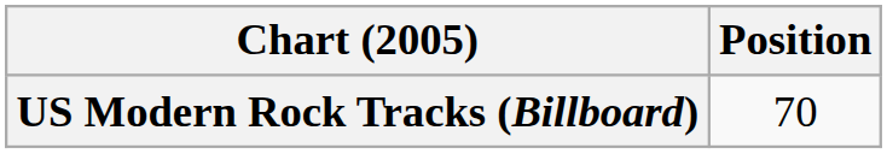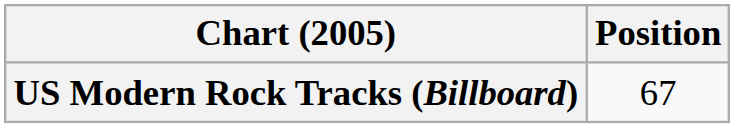US Modern Rock Tracks (Billboard) | Position: 70 -> 67
